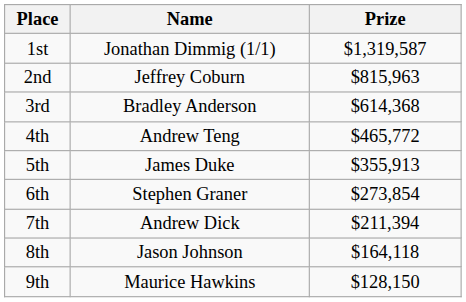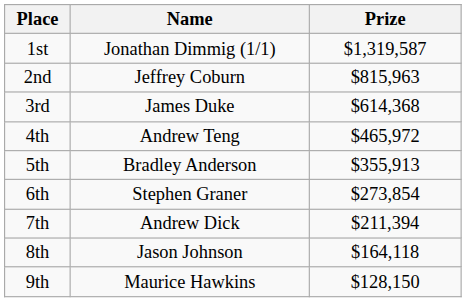3rd | Name: Bradley Anderson -> James Duke
4th | Prize: $465,772 -> $465,972
5th | Name: James Duke -> Bradley Anderson
